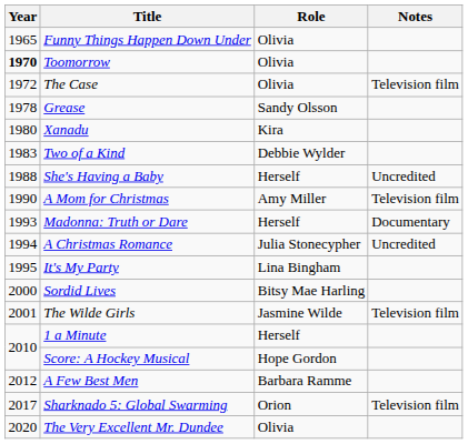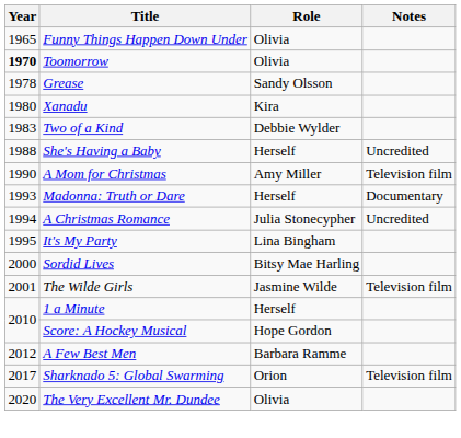- row: 1972 | The Case | Olivia | Television film
